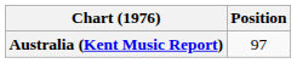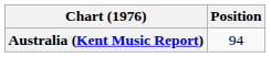Australia (Kent Music Report) | Position: 97 -> 94
